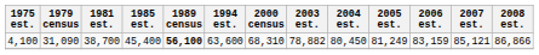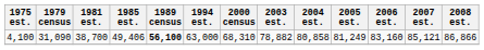4,100 | 1985 est.: 45,400 -> 49,406
4,100 | 1994 est.: 63,600 -> 63,000
4,100 | 2004 est.: 80,450 -> 80,858
4,100 | 2006 est.: 83,159 -> 83,160
